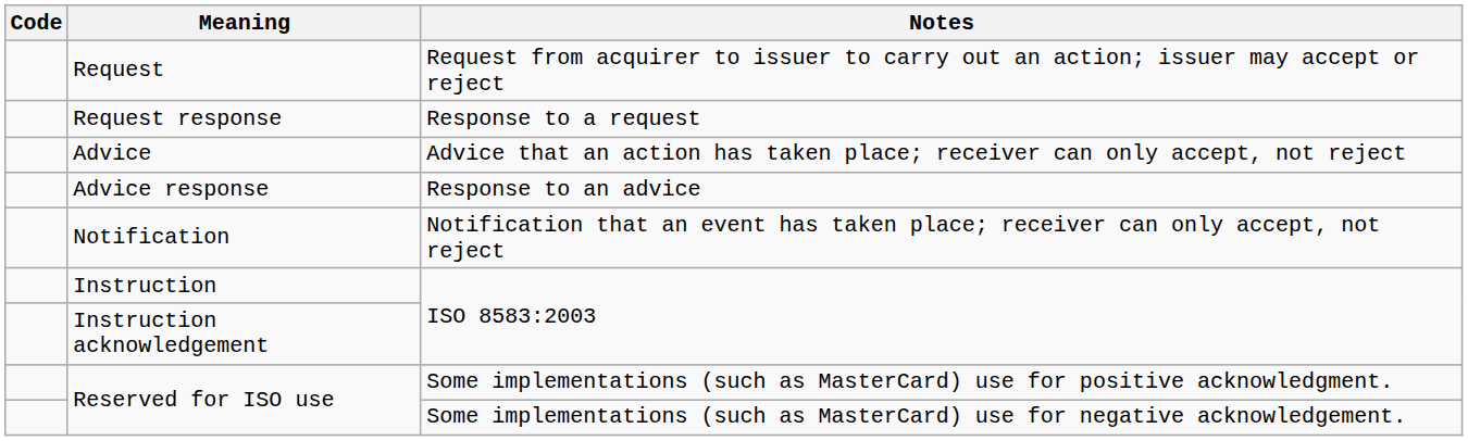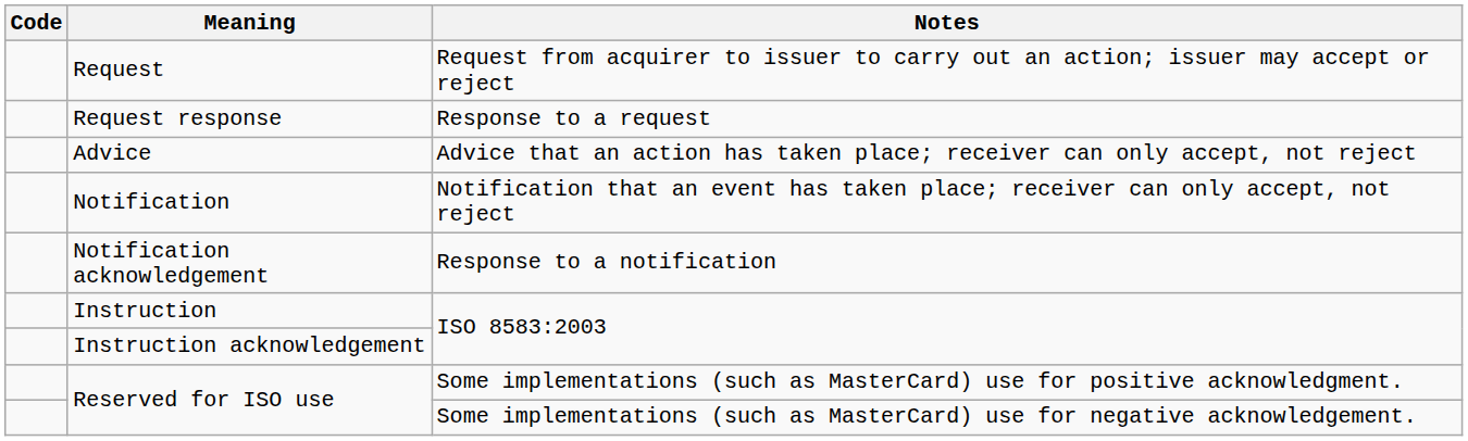- row: Advice response | Response to an advice
+ row: Notification acknowledgement | Response to a notification
